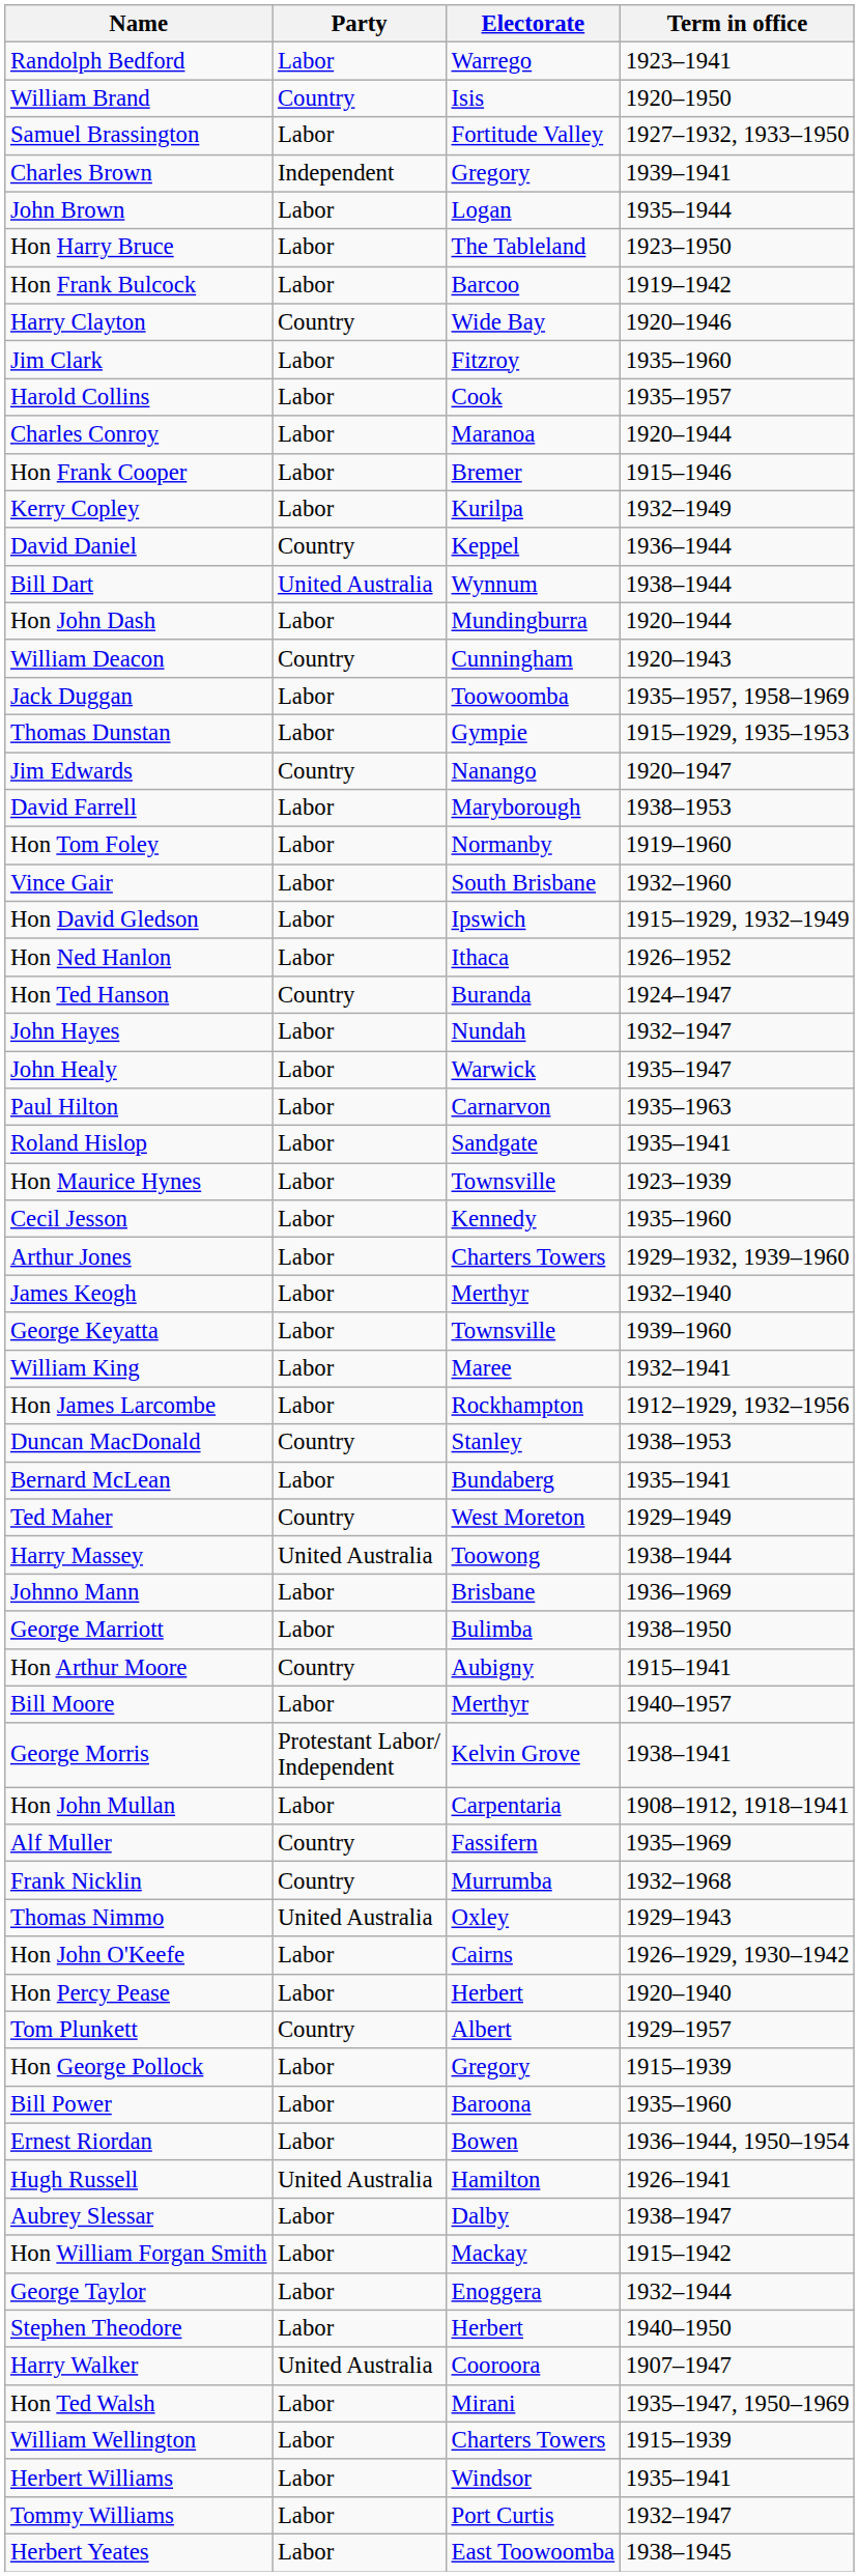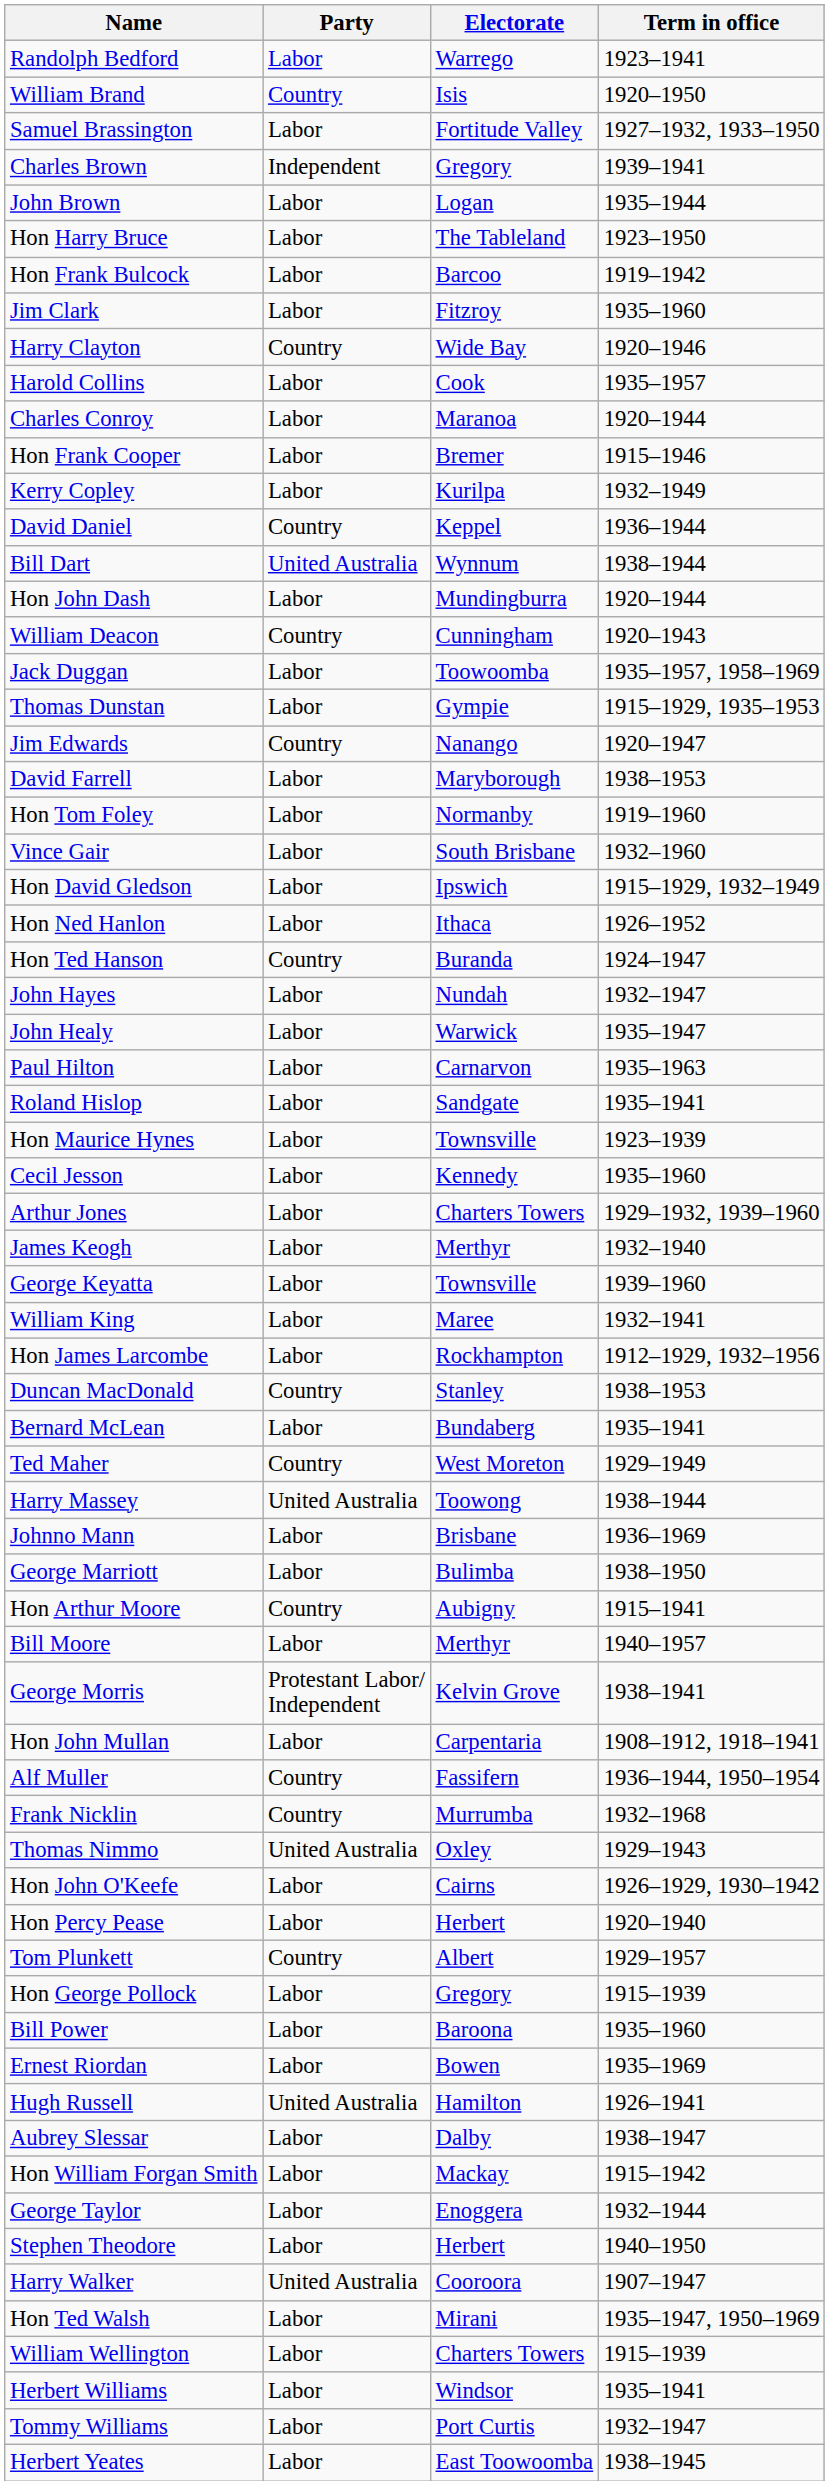rows swapped: Jim Clark <-> Harry Clayton
Alf Muller | Term in office: 1935–1969 -> 1936–1944, 1950–1954
Ernest Riordan | Term in office: 1936–1944, 1950–1954 -> 1935–1969
